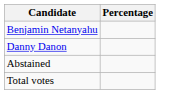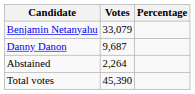+ column: Votes | 33,079 | 9,687 | 2,264 | 45,390
